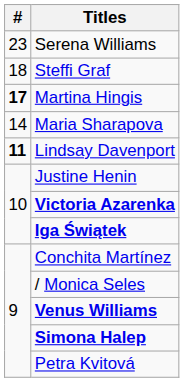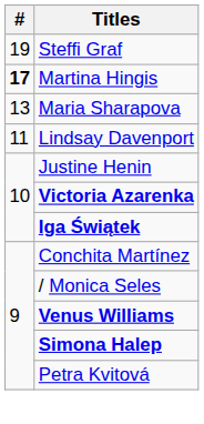- row: 23 | Serena Williams
Steffi Graf | #: 18 -> 19
Maria Sharapova | #: 14 -> 13
Lindsay Davenport | #: bold -> normal
